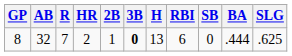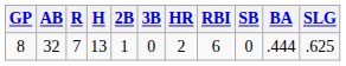columns swapped: H <-> HR
8 | 3B: bold -> normal
